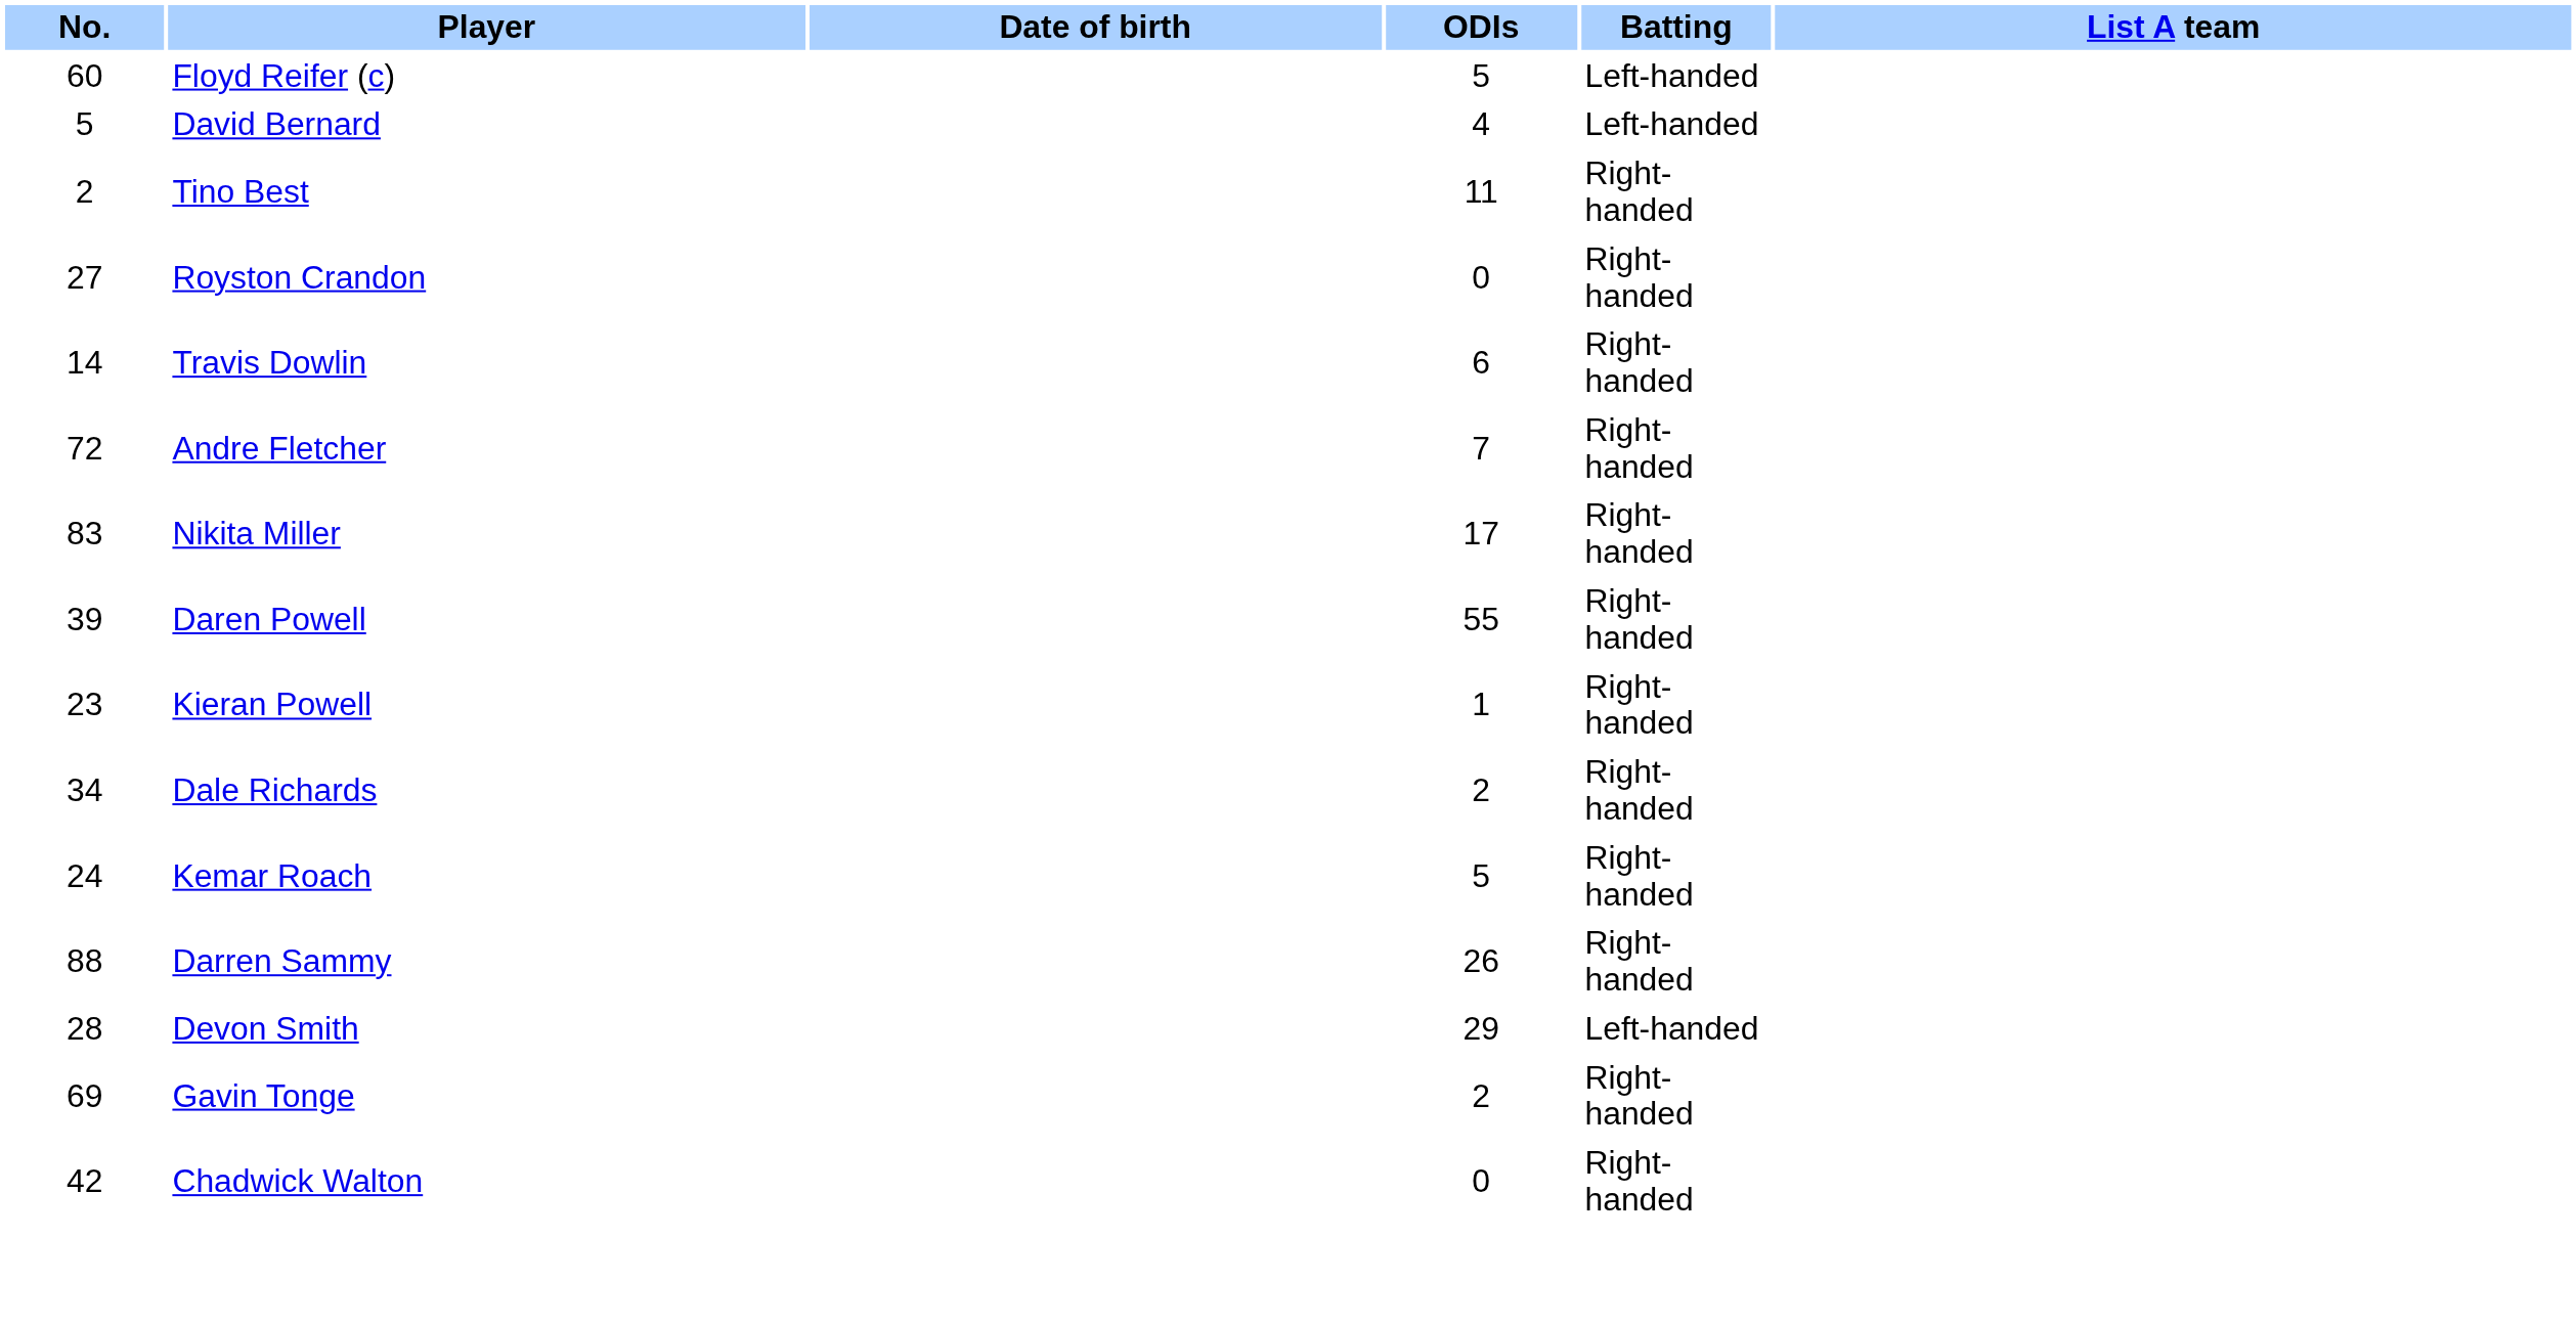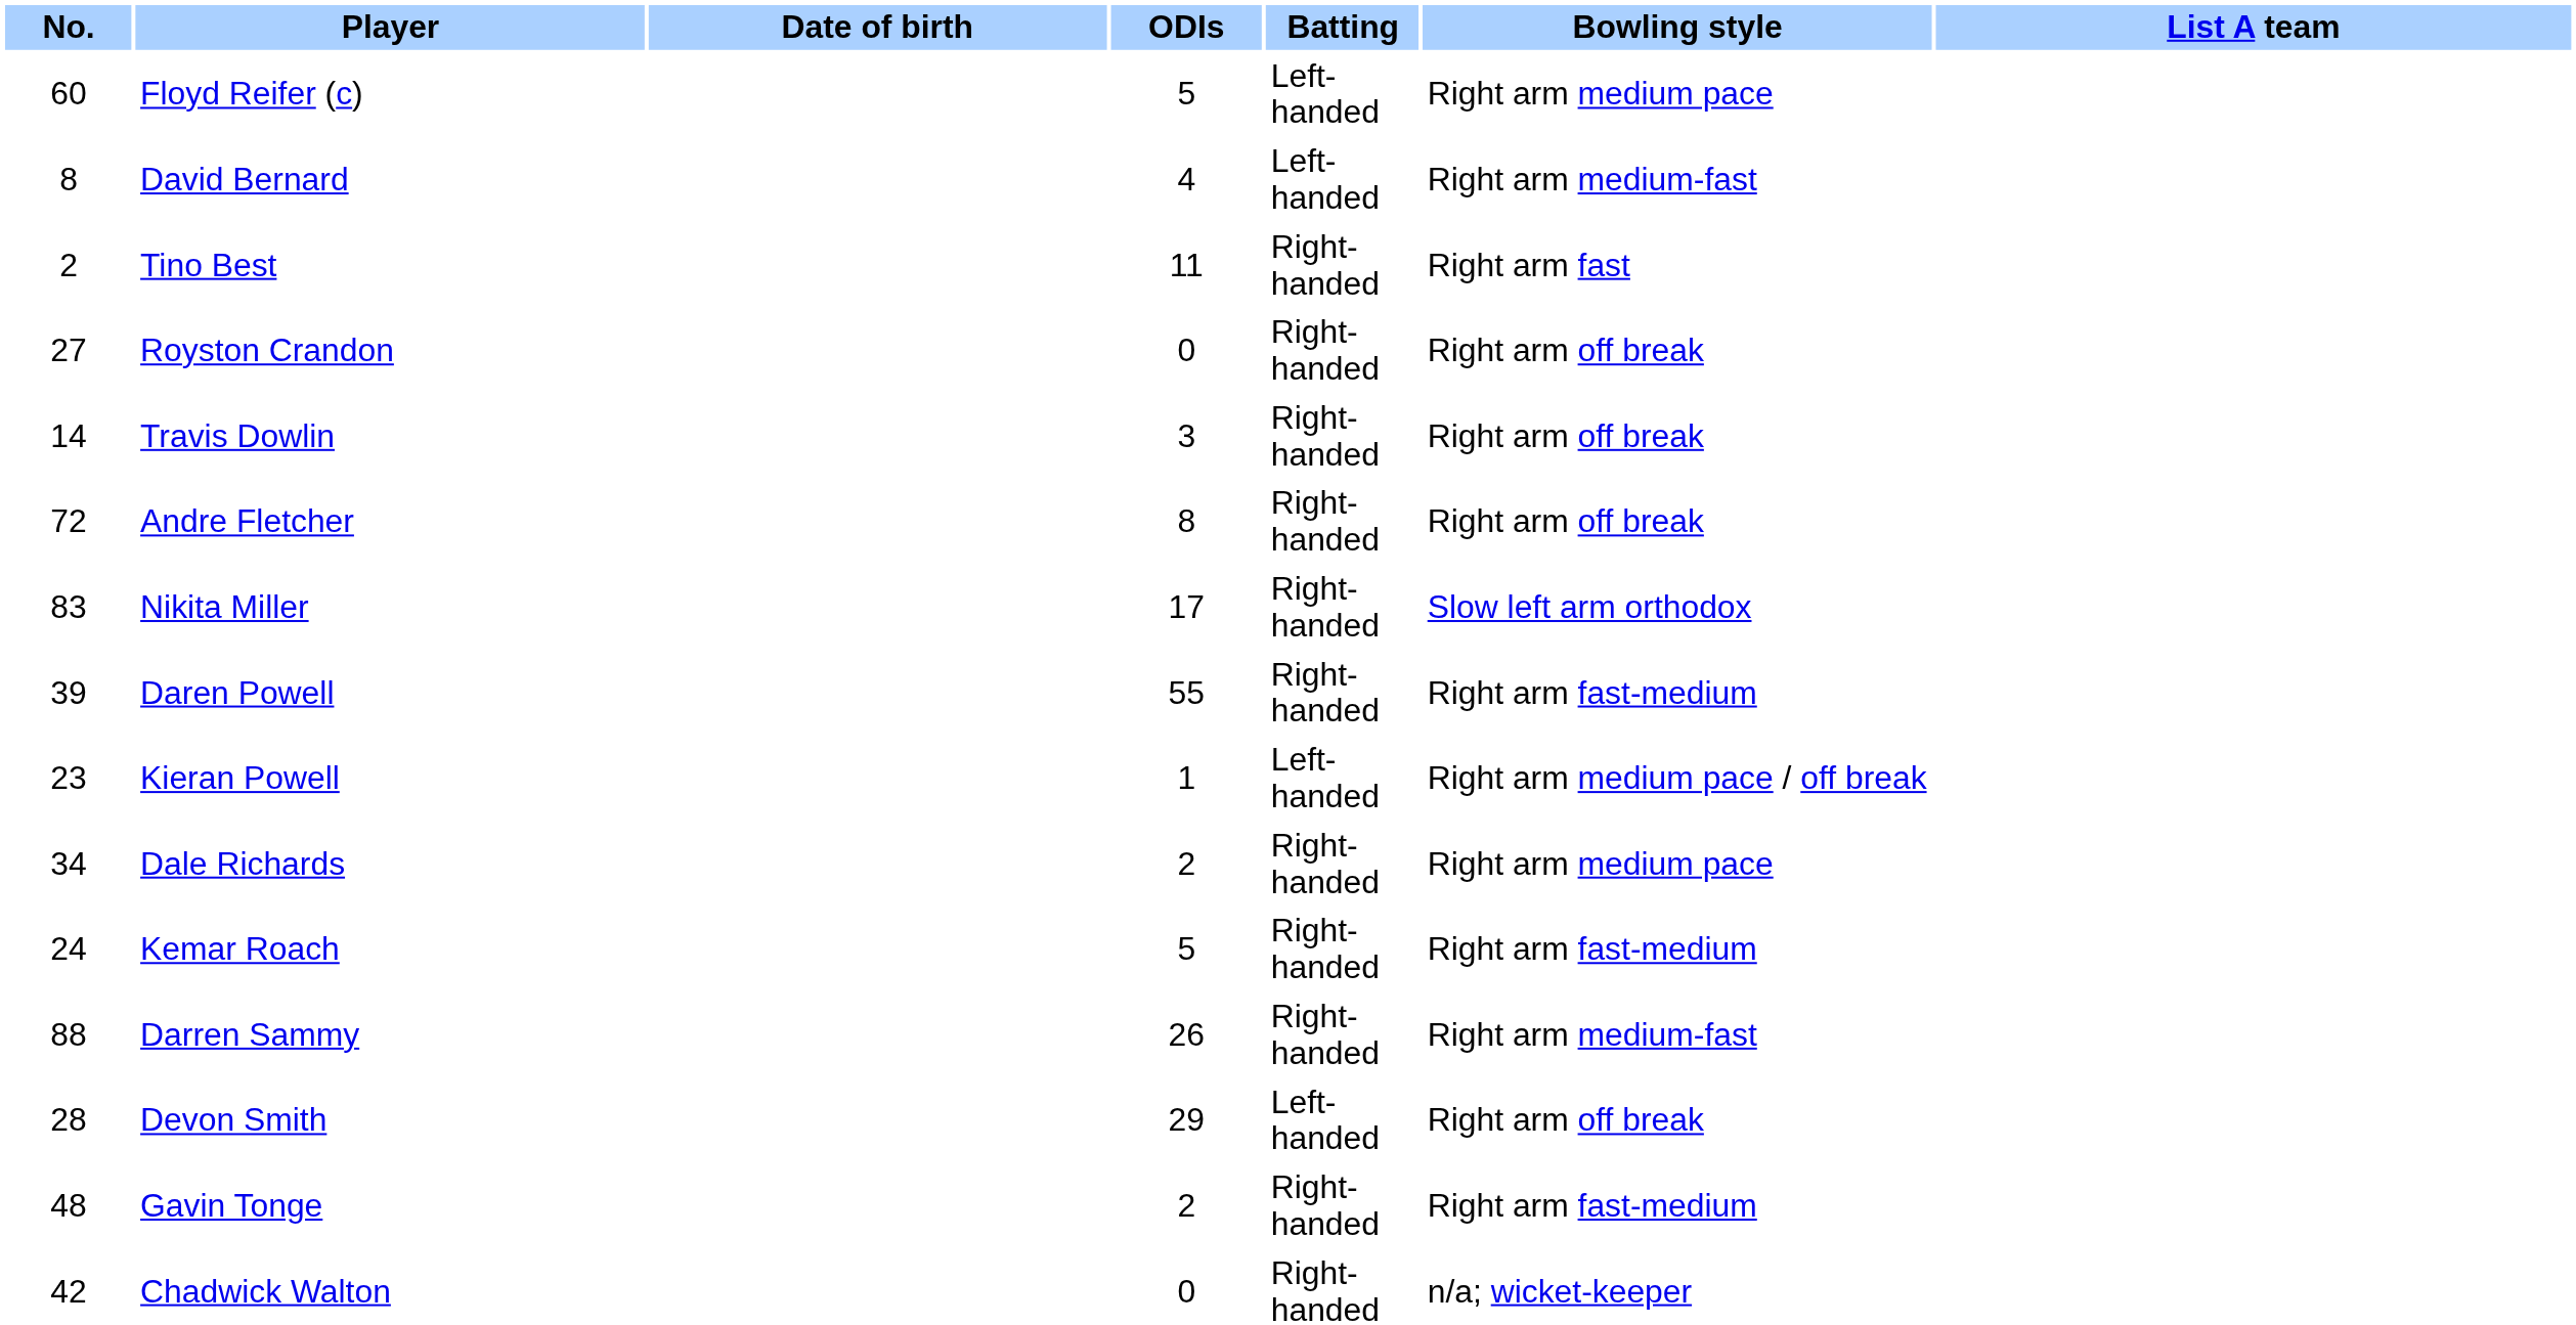+ column: Bowling style | Right arm medium pace | Right arm medium-fast | Right arm fast | Right arm off break | Right arm off break | Right arm off break | Slow left arm orthodox | Right arm fast-medium | Right arm medium pace / off break | Right arm medium pace | Right arm fast-medium | Right arm medium-fast | Right arm off break | Right arm fast-medium | n/a; wicket-keeper
David Bernard | No.: 5 -> 8
Travis Dowlin | ODIs: 6 -> 3
Andre Fletcher | ODIs: 7 -> 8
Kieran Powell | Batting: Right-handed -> Left-handed
Gavin Tonge | No.: 69 -> 48
